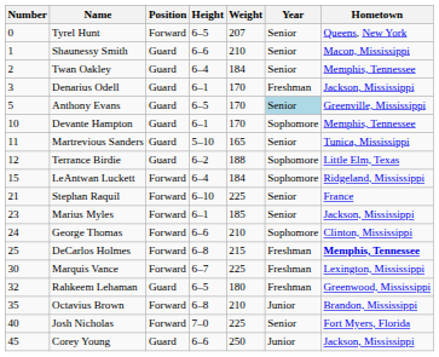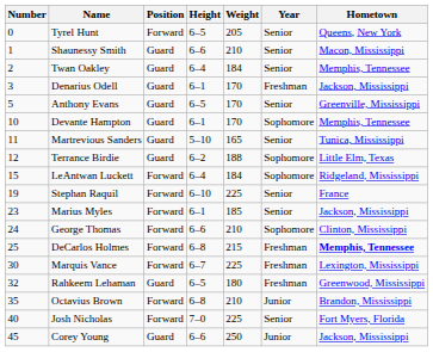Tyrel Hunt | Weight: 207 -> 205
Anthony Evans | Year: lightblue background -> no background
Stephan Raquil | Number: 21 -> 19
